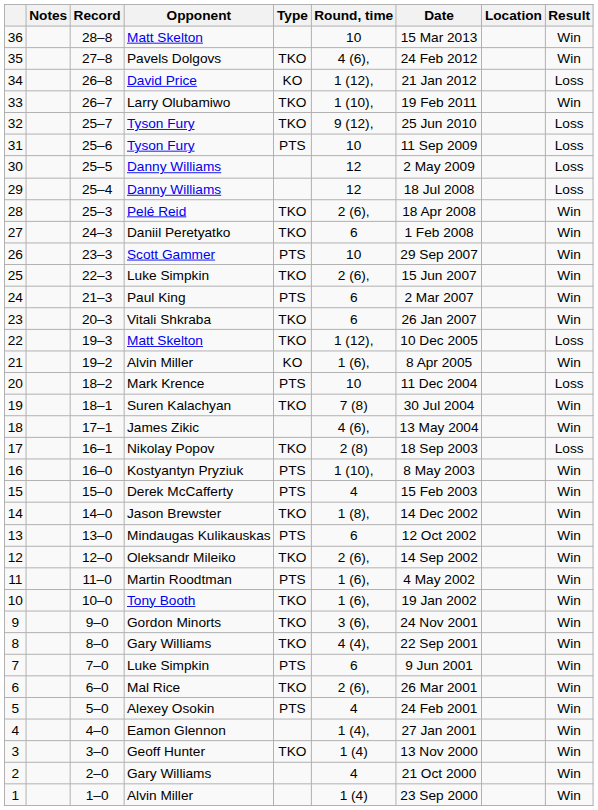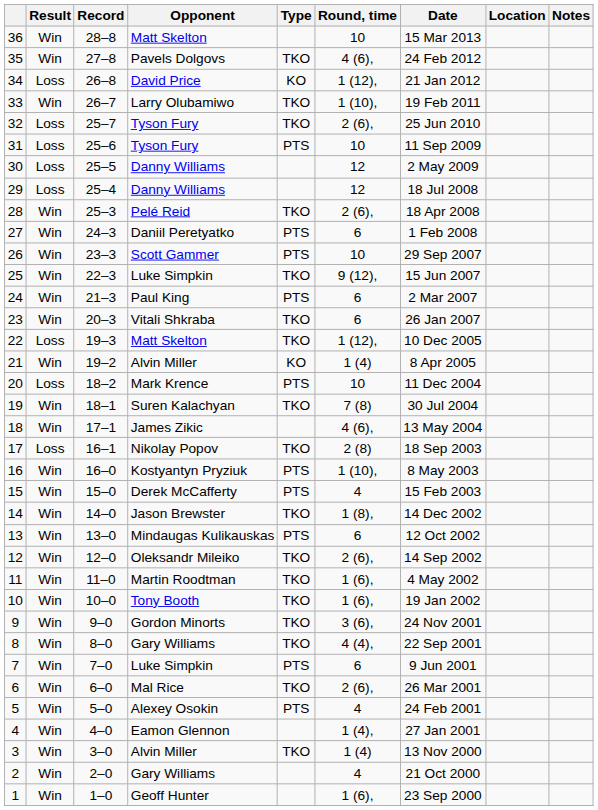columns swapped: Result <-> Notes
32 | Round, time: 9 (12), -> 2 (6),
27 | Type: TKO -> PTS
25 | Round, time: 2 (6), -> 9 (12),
21 | Round, time: 1 (6), -> 1 (4)
11 | Type: PTS -> TKO
3 | Opponent: Geoff Hunter -> Alvin Miller
1 | Opponent: Alvin Miller -> Geoff Hunter
1 | Round, time: 1 (4) -> 1 (6),
